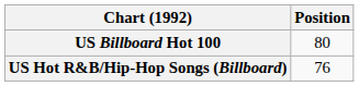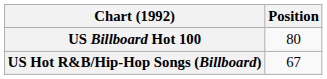US Hot R&B/Hip-Hop Songs (Billboard) | Position: 76 -> 67
